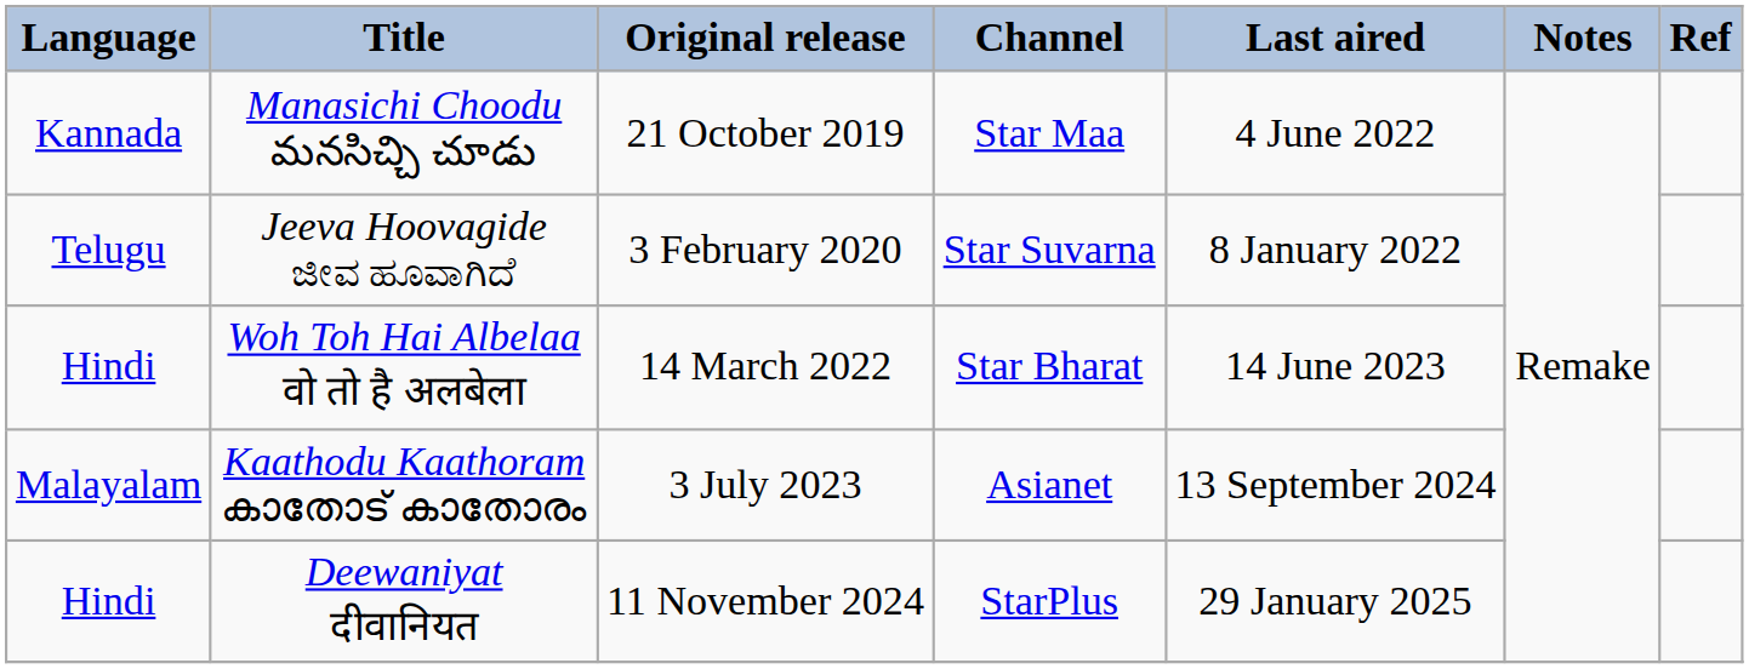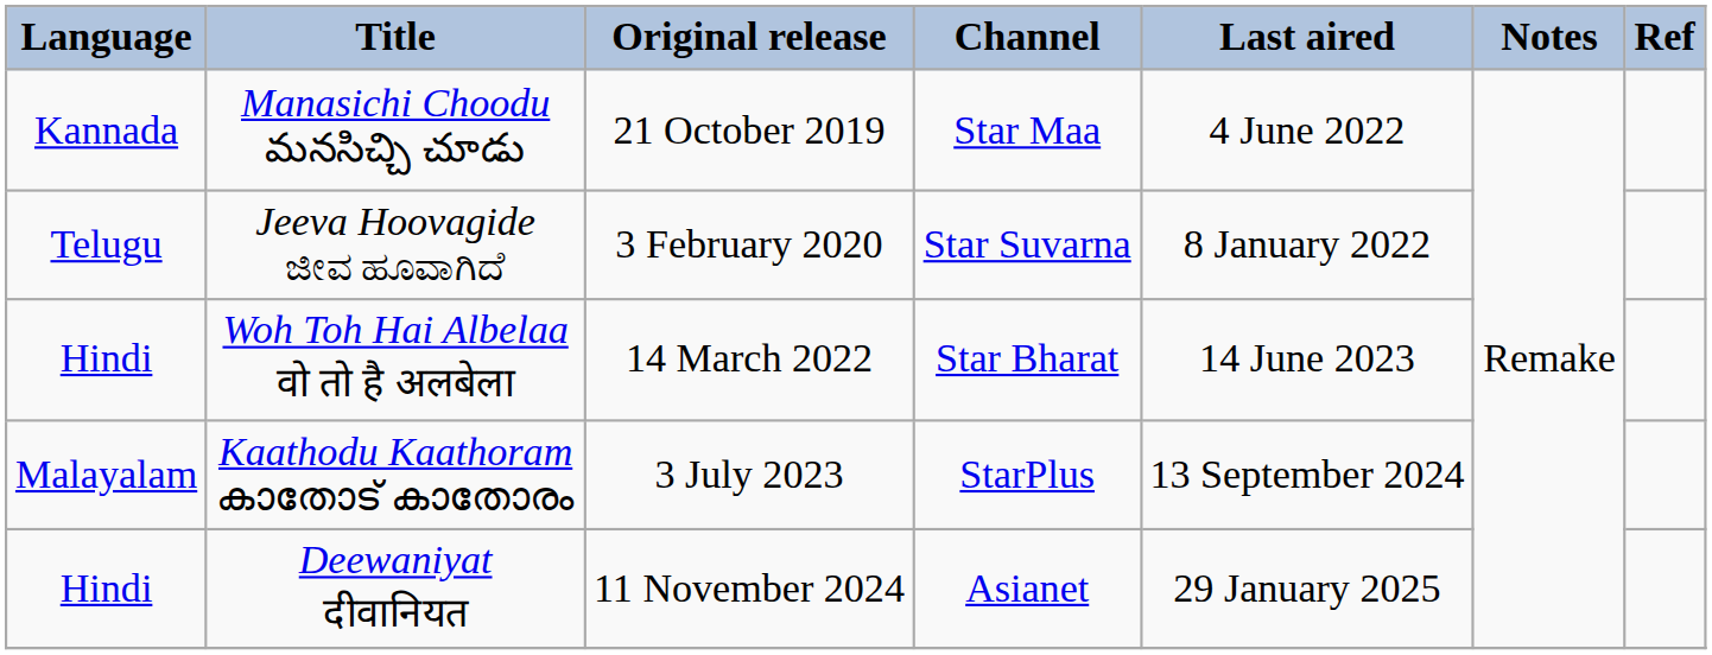Kaathodu Kaathoram കാതോട് കാതോരം | Channel: Asianet -> StarPlus
Deewaniyat दीवानियत | Channel: StarPlus -> Asianet
